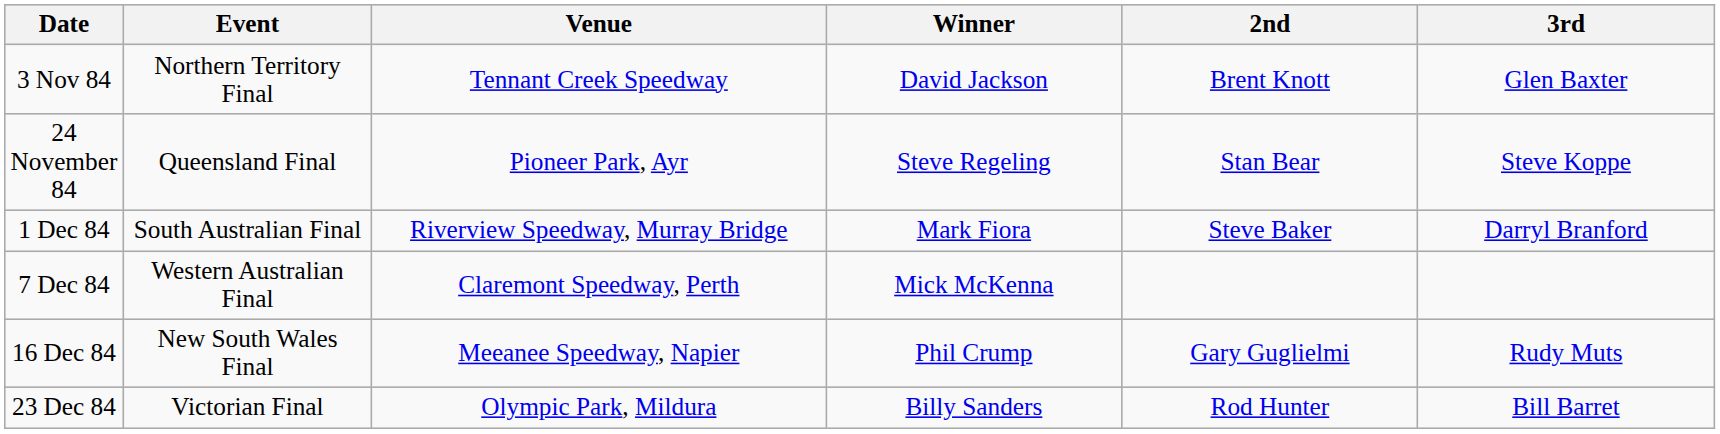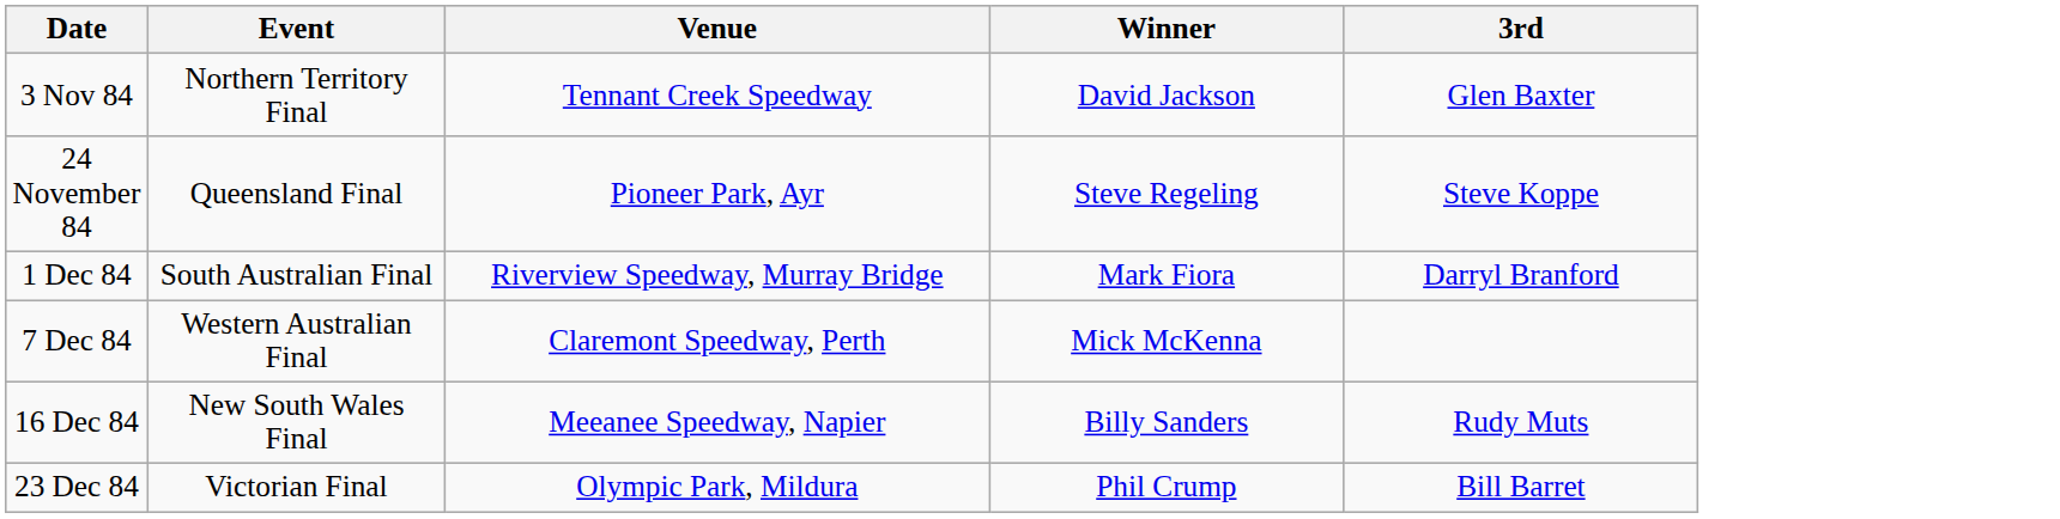- column: 2nd | Brent Knott | Stan Bear | Steve Baker | Gary Guglielmi | Rod Hunter
16 Dec 84 | Winner: Phil Crump -> Billy Sanders
23 Dec 84 | Winner: Billy Sanders -> Phil Crump
